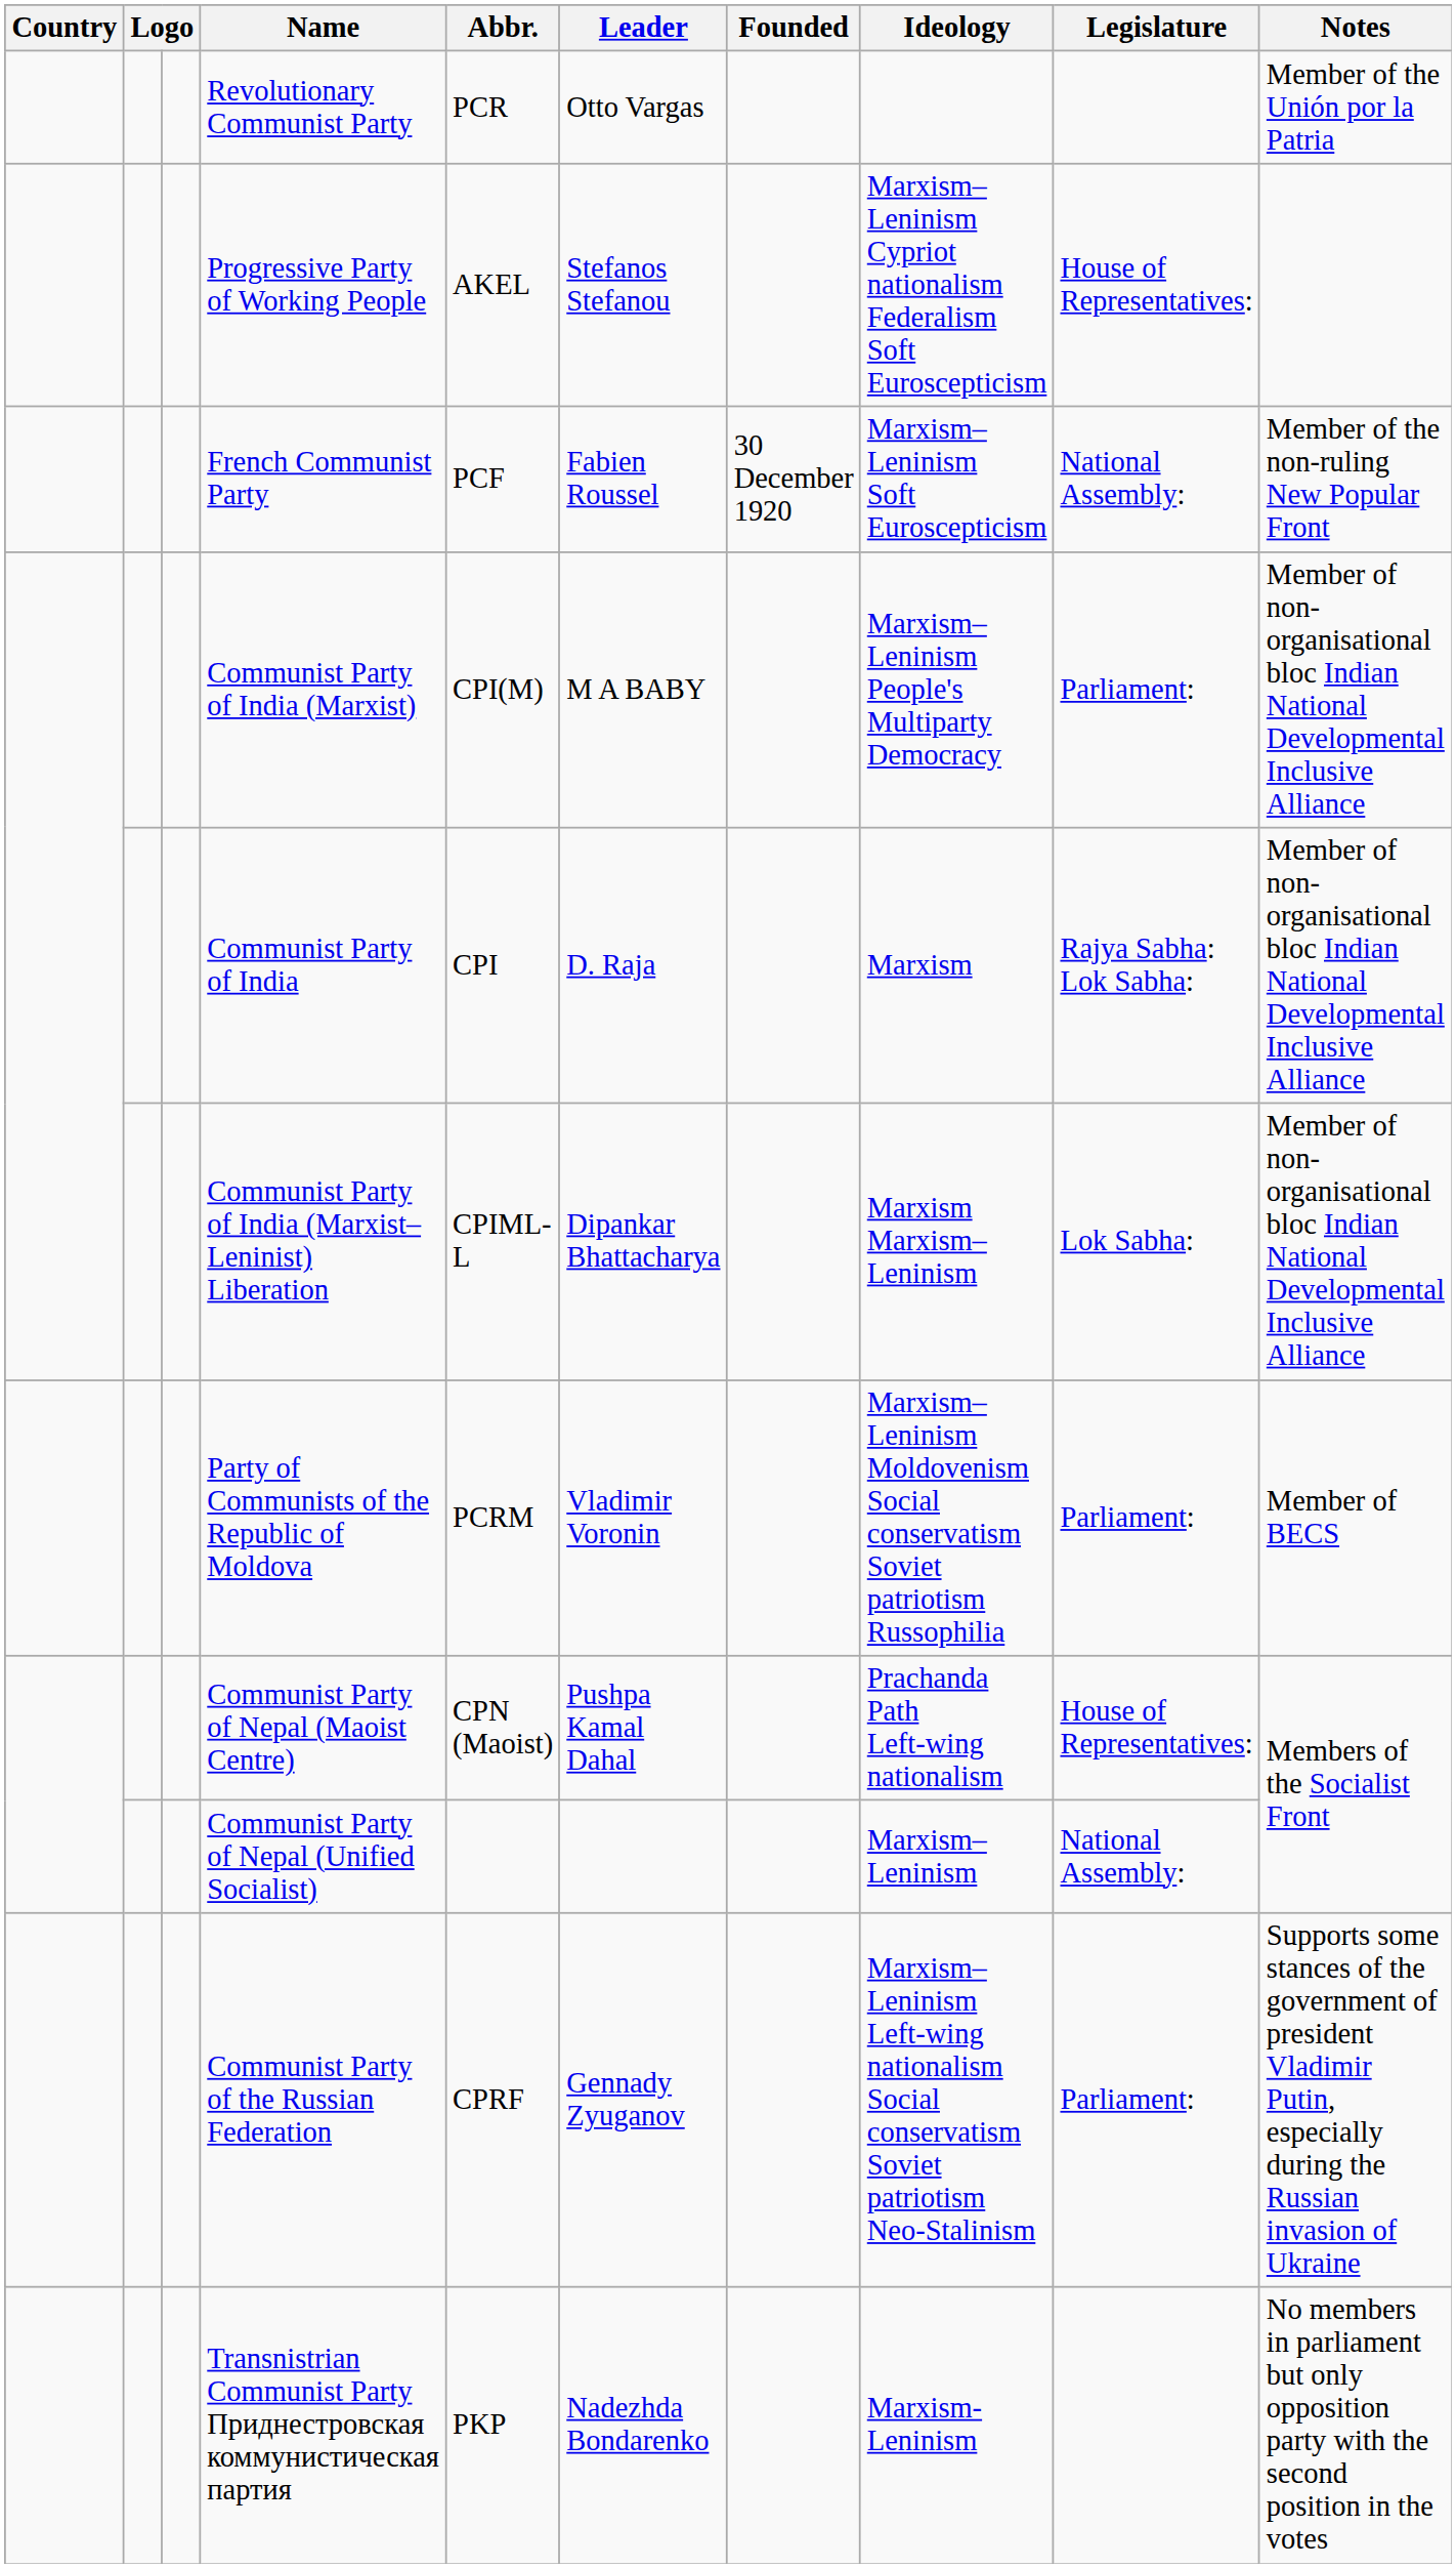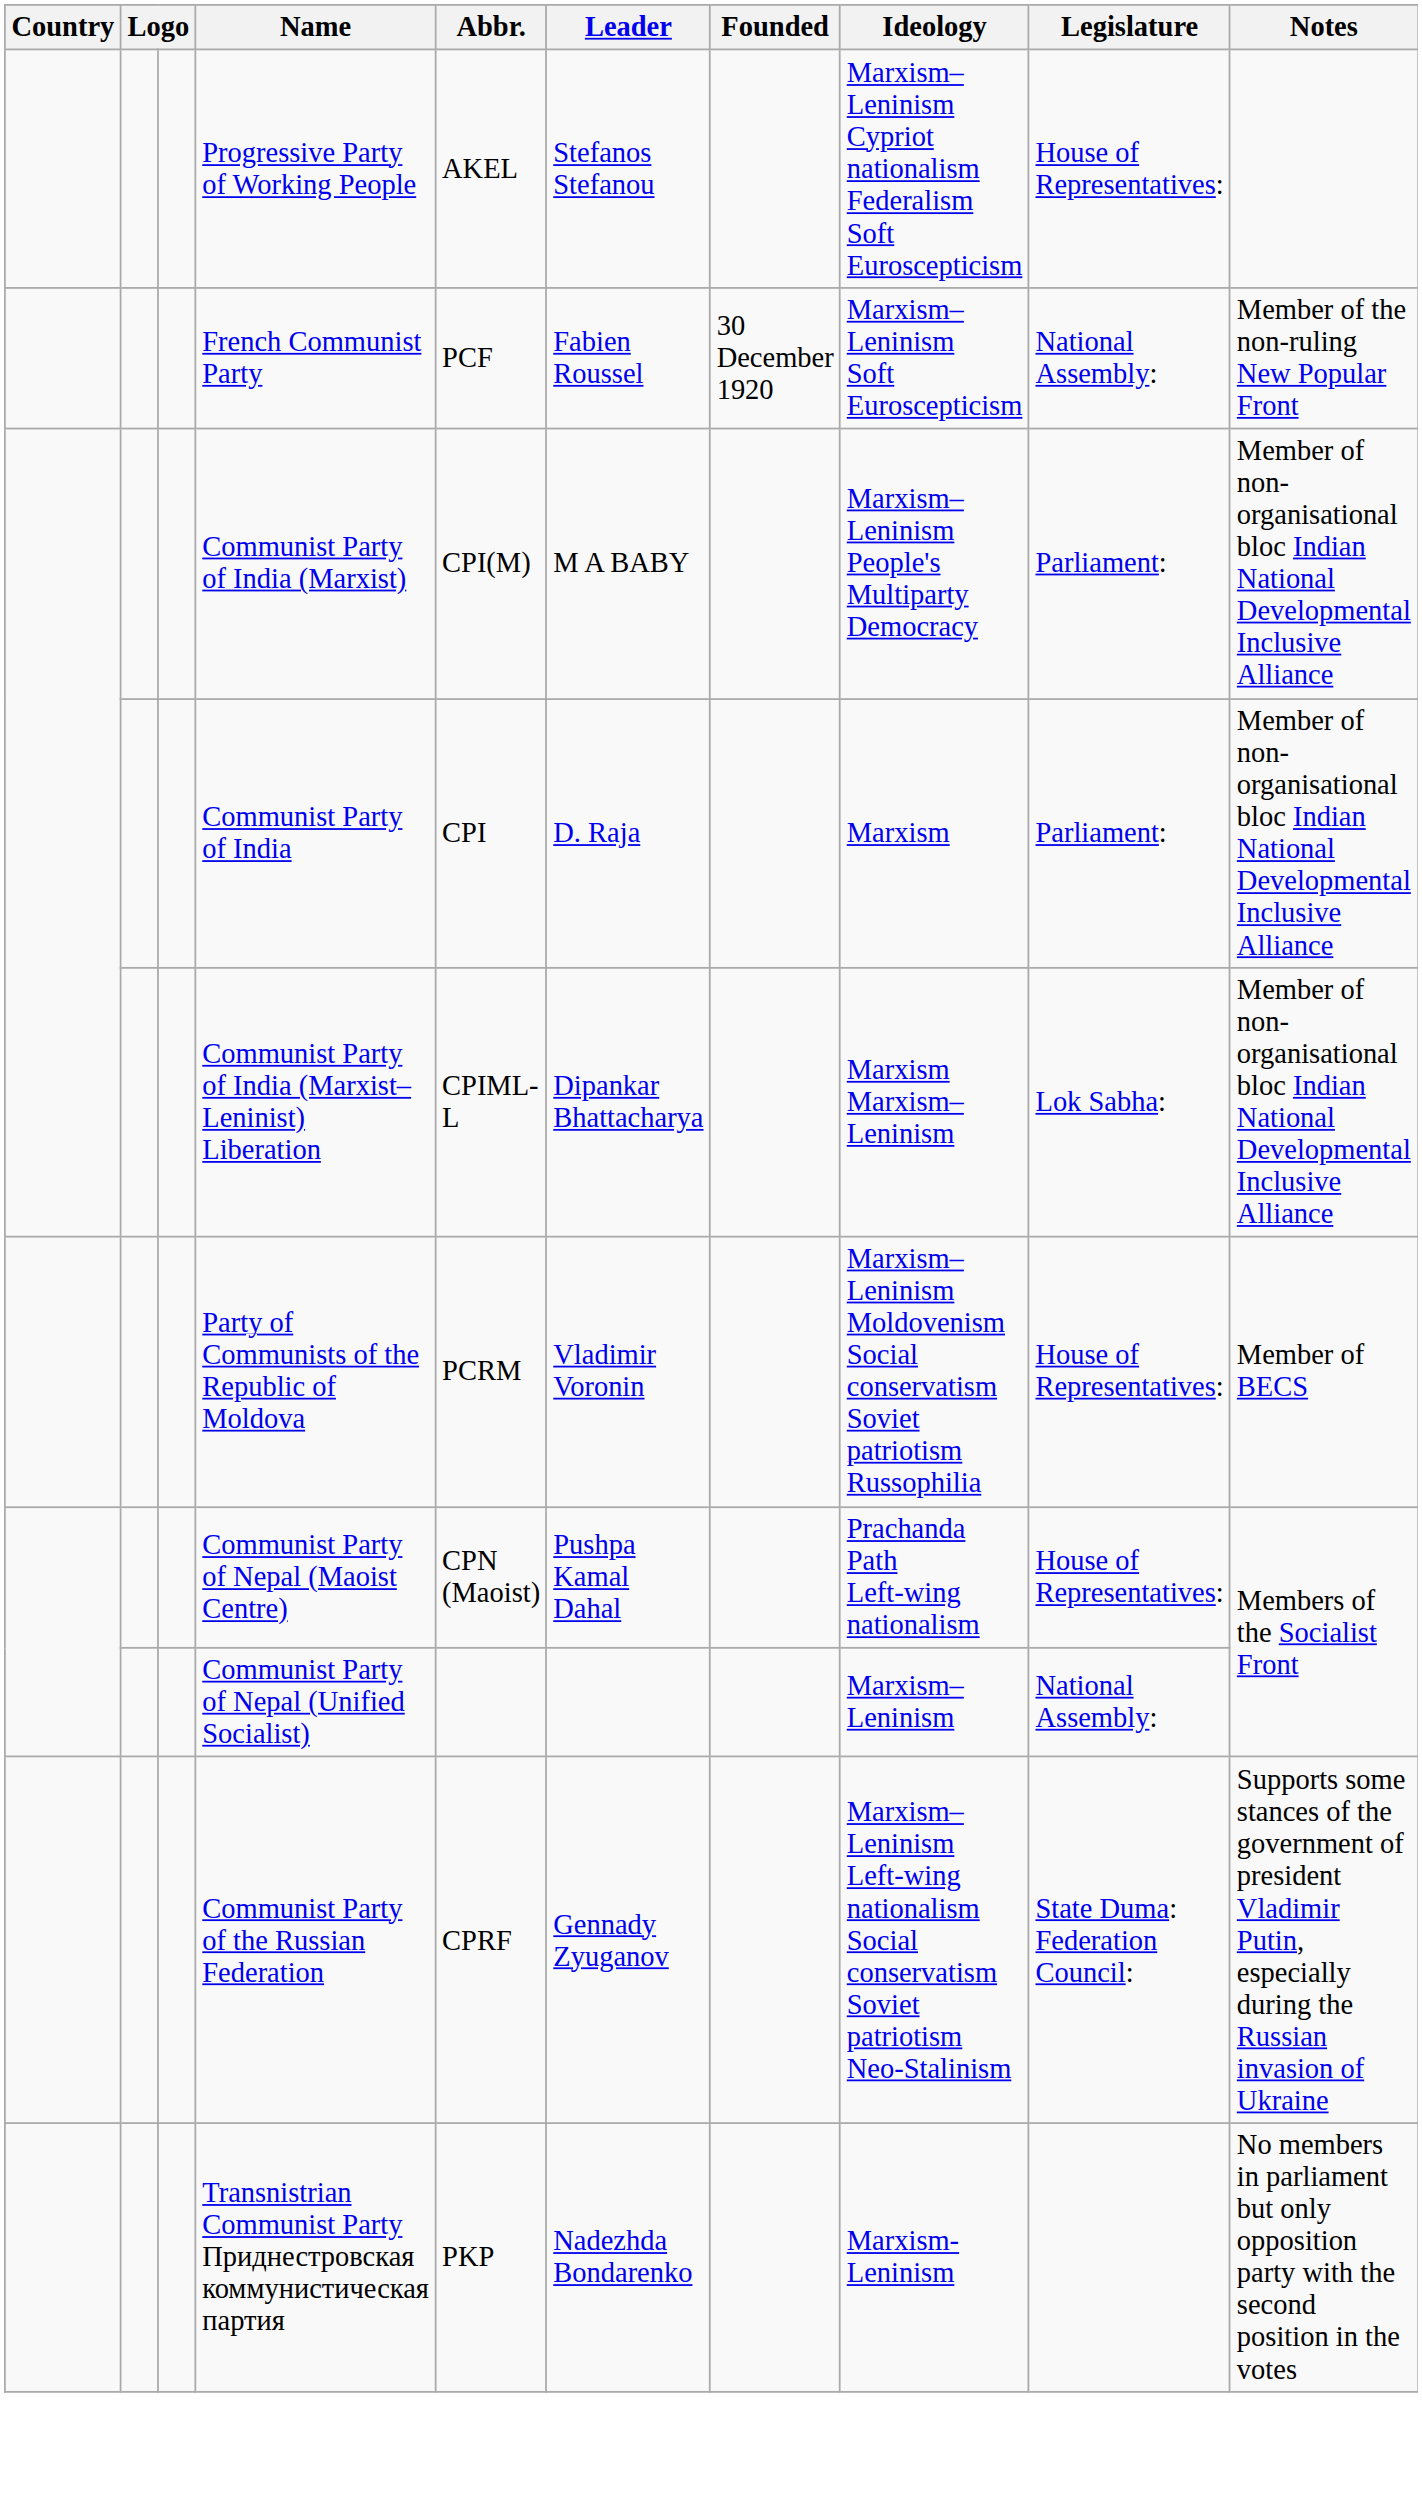- row: Revolutionary Communist Party | PCR | Otto Vargas | Member of the Unión por la Patria
Communist Party of India | Legislature: Rajya Sabha: Lok Sabha: -> Parliament:
Party of Communists of the Republic of Moldova | Legislature: Parliament: -> House of Representatives:
Communist Party of the Russian Federation | Legislature: Parliament: -> State Duma: Federation Council:
